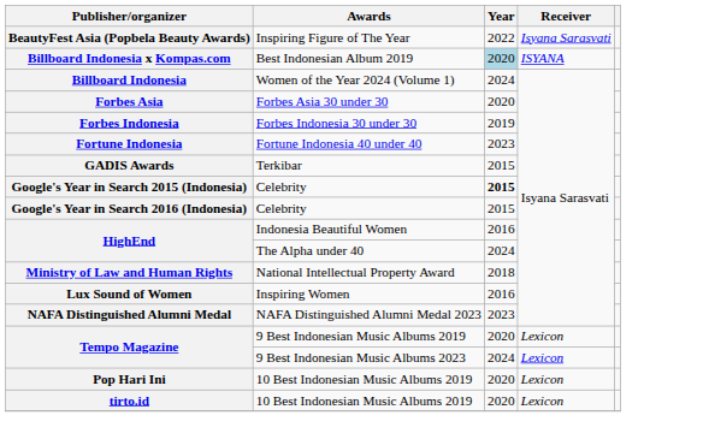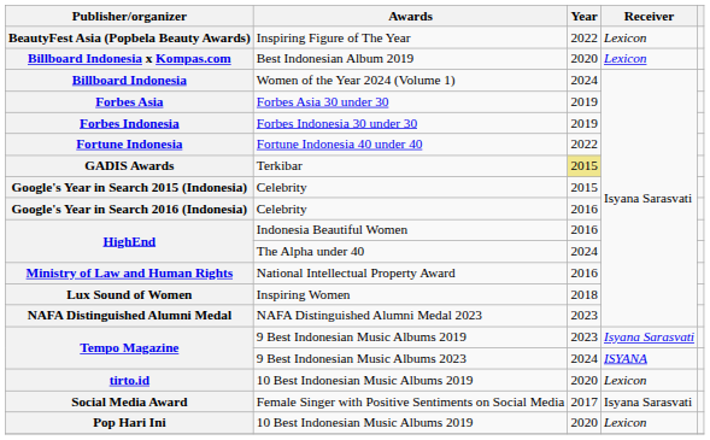BeautyFest Asia (Popbela Beauty Awards) | Receiver: Isyana Sarasvati -> Lexicon
Billboard Indonesia x Kompas.com | Year: lightblue background -> no background
Billboard Indonesia x Kompas.com | Receiver: ISYANA -> Lexicon
Forbes Asia | Year: 2020 -> 2019
Fortune Indonesia | Year: 2023 -> 2022
GADIS Awards | Year: no background -> khaki background
Google's Year in Search 2015 (Indonesia) | Year: bold -> normal
Google's Year in Search 2016 (Indonesia) | Year: 2015 -> 2016
Ministry of Law and Human Rights | Year: 2018 -> 2016
Lux Sound of Women | Year: 2016 -> 2018
Tempo Magazine / 9 Best Indonesian Music Albums 2019 | Year: 2020 -> 2023
Tempo Magazine / 9 Best Indonesian Music Albums 2019 | Receiver: Lexicon -> Isyana Sarasvati
Tempo Magazine / 9 Best Indonesian Music Albums 2023 | Receiver: Lexicon -> ISYANA
rows swapped: Pop Hari Ini <-> tirto.id
+ row: Social Media Award | Female Singer with Positive Sentiments on Social Media | 2017 | Isyana Sarasvati
